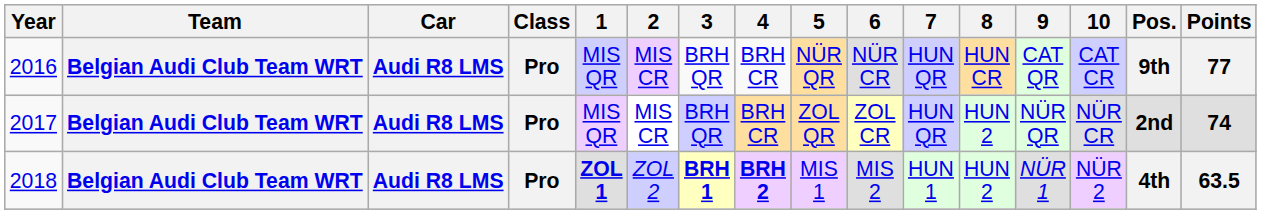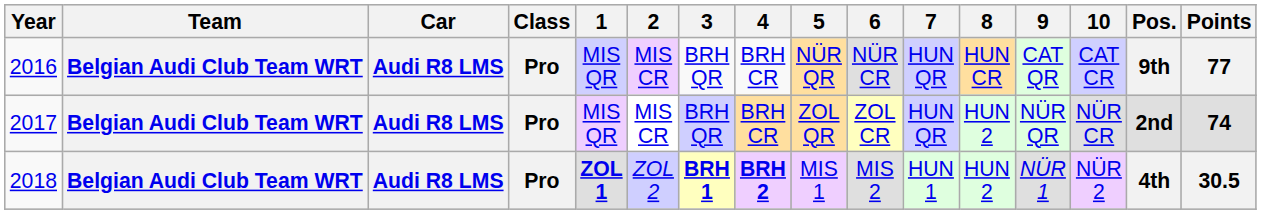2018 | Points: 63.5 -> 30.5
